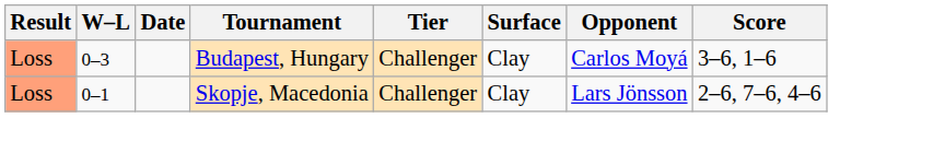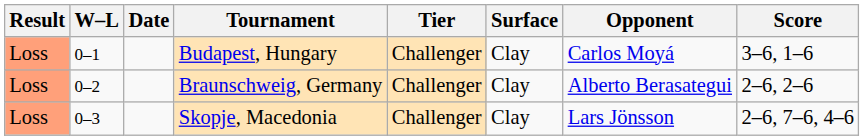Budapest, Hungary | W–L: 0–3 -> 0–1
+ row: Loss | 0–2 | Braunschweig, Germany | Challenger | Clay | Alberto Berasategui | 2–6, 2–6
Skopje, Macedonia | W–L: 0–1 -> 0–3
